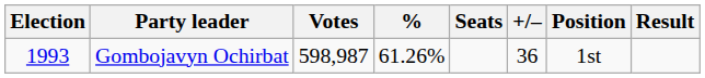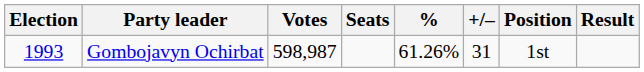columns swapped: % <-> Seats
Gombojavyn Ochirbat | +/–: 36 -> 31
